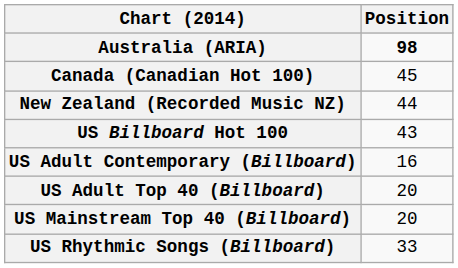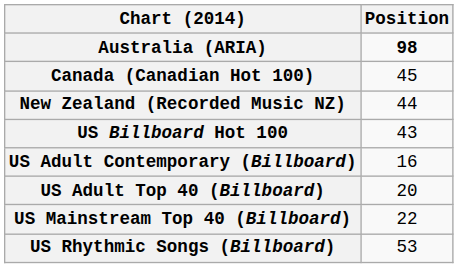US Mainstream Top 40 (Billboard) | Position: 20 -> 22
US Rhythmic Songs (Billboard) | Position: 33 -> 53
